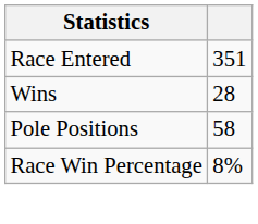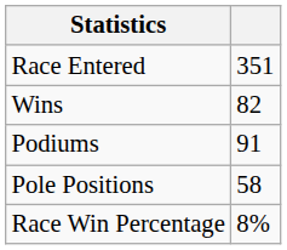Wins | column 2: 28 -> 82
+ row: Podiums | 91
